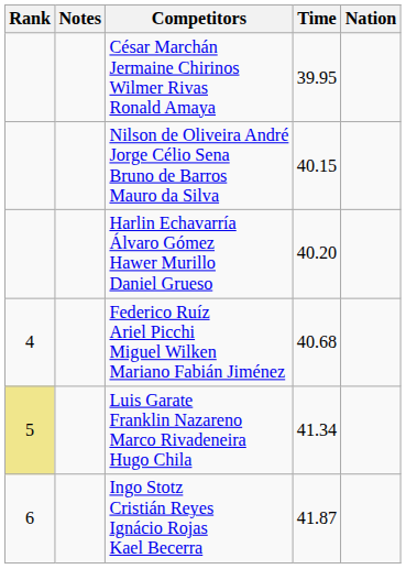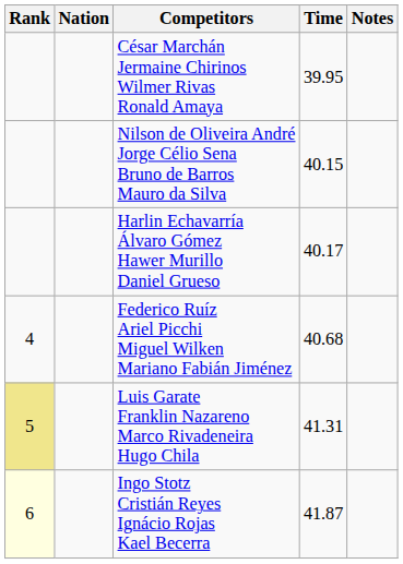columns swapped: Nation <-> Notes
Harlin Echavarría Álvaro Gómez Hawer Murillo Daniel Grueso | Time: 40.20 -> 40.17
Luis Garate Franklin Nazareno Marco Rivadeneira Hugo Chila | Time: 41.34 -> 41.31
Ingo Stotz Cristián Reyes Ignácio Rojas Kael Becerra | Rank: no background -> lightyellow background
